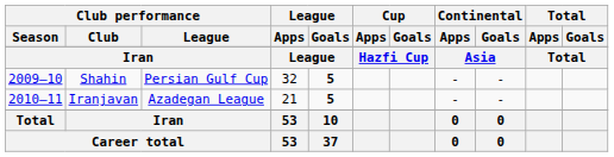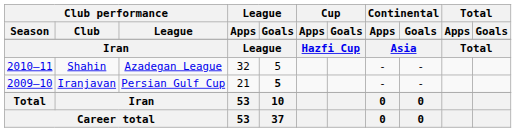Shahin | Club performance / Season: 2009–10 -> 2010–11
Shahin | Club performance / League: Persian Gulf Cup -> Azadegan League
Shahin | League / Goals: bold -> normal
Iranjavan | Club performance / Season: 2010–11 -> 2009–10
Iranjavan | Club performance / League: Azadegan League -> Persian Gulf Cup
